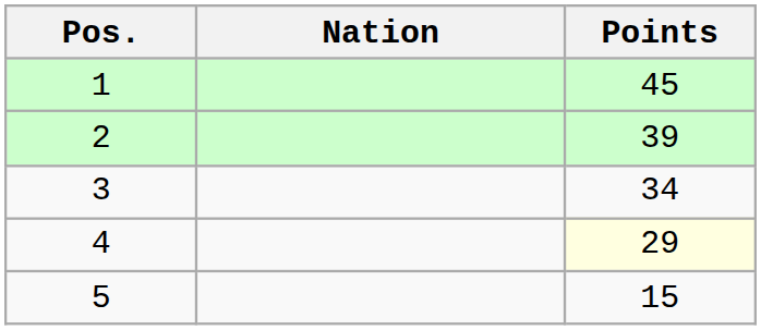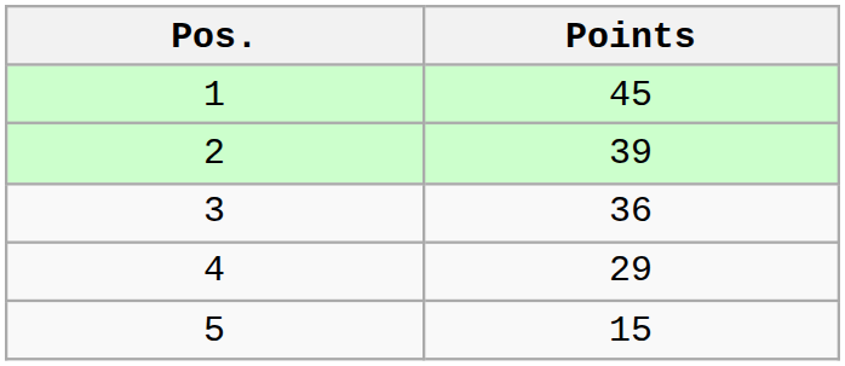- column: Nation
3 | Points: 34 -> 36
4 | Points: lightyellow background -> no background
